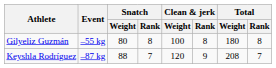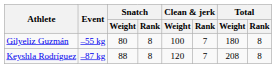Gilyeliz Guzmán | Clean & jerk / Rank: 8 -> 7
Keyshla Rodríguez | Snatch / Rank: 7 -> 8
Keyshla Rodríguez | Clean & jerk / Rank: 9 -> 7
Keyshla Rodríguez | Total / Rank: 7 -> 8
